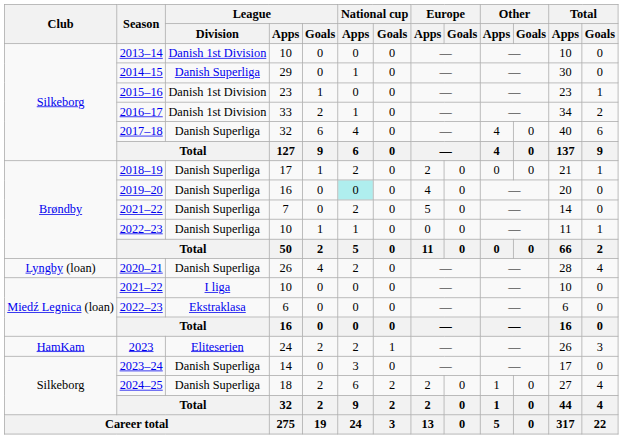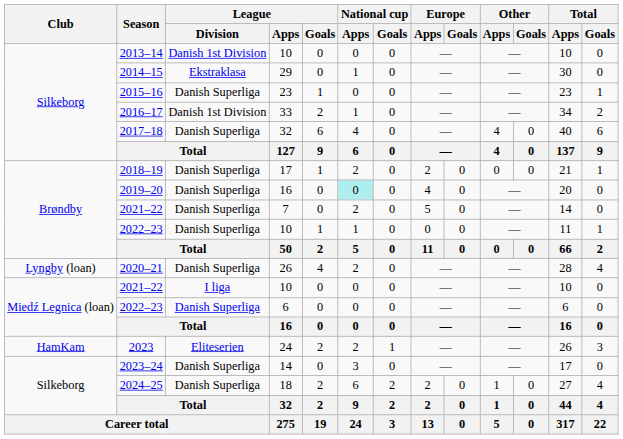2014–15 | League / Division: Danish Superliga -> Ekstraklasa
2015–16 | League / Division: Danish 1st Division -> Danish Superliga
2022–23 / 6 | League / Division: Ekstraklasa -> Danish Superliga
